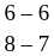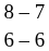rows swapped: 6 – 6 <-> 8 – 7
